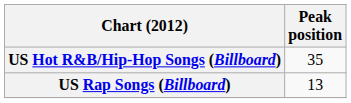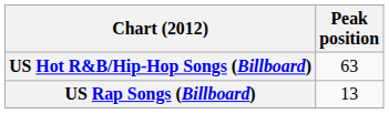US Hot R&B/Hip-Hop Songs (Billboard) | Peak position: 35 -> 63
